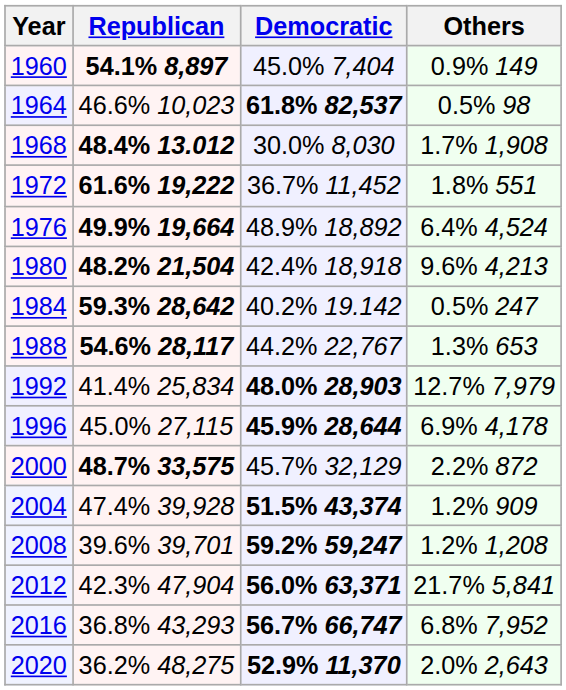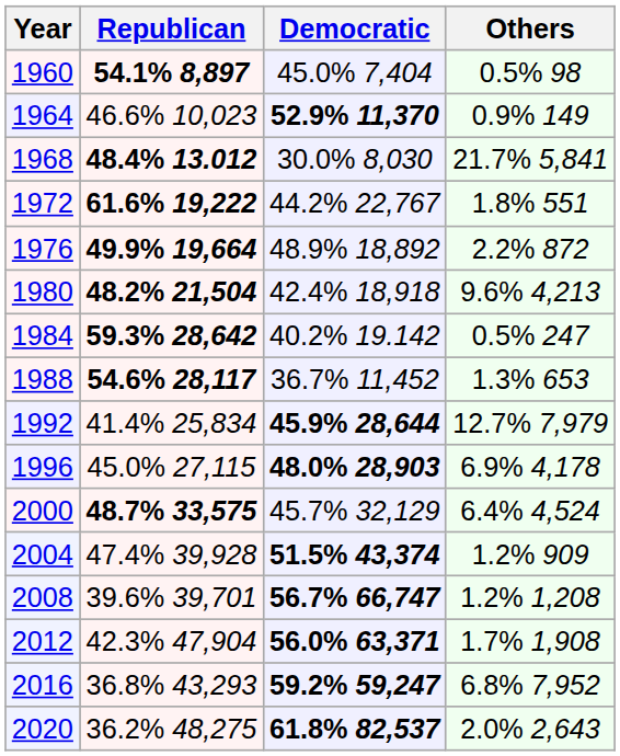1960 | Others: 0.9% 149 -> 0.5% 98
1964 | Democratic: 61.8% 82,537 -> 52.9% 11,370
1964 | Others: 0.5% 98 -> 0.9% 149
1968 | Others: 1.7% 1,908 -> 21.7% 5,841
1972 | Democratic: 36.7% 11,452 -> 44.2% 22,767
1976 | Others: 6.4% 4,524 -> 2.2% 872
1988 | Democratic: 44.2% 22,767 -> 36.7% 11,452
1992 | Democratic: 48.0% 28,903 -> 45.9% 28,644
1996 | Democratic: 45.9% 28,644 -> 48.0% 28,903
2000 | Others: 2.2% 872 -> 6.4% 4,524
2008 | Democratic: 59.2% 59,247 -> 56.7% 66,747
2012 | Others: 21.7% 5,841 -> 1.7% 1,908
2016 | Democratic: 56.7% 66,747 -> 59.2% 59,247
2020 | Democratic: 52.9% 11,370 -> 61.8% 82,537
